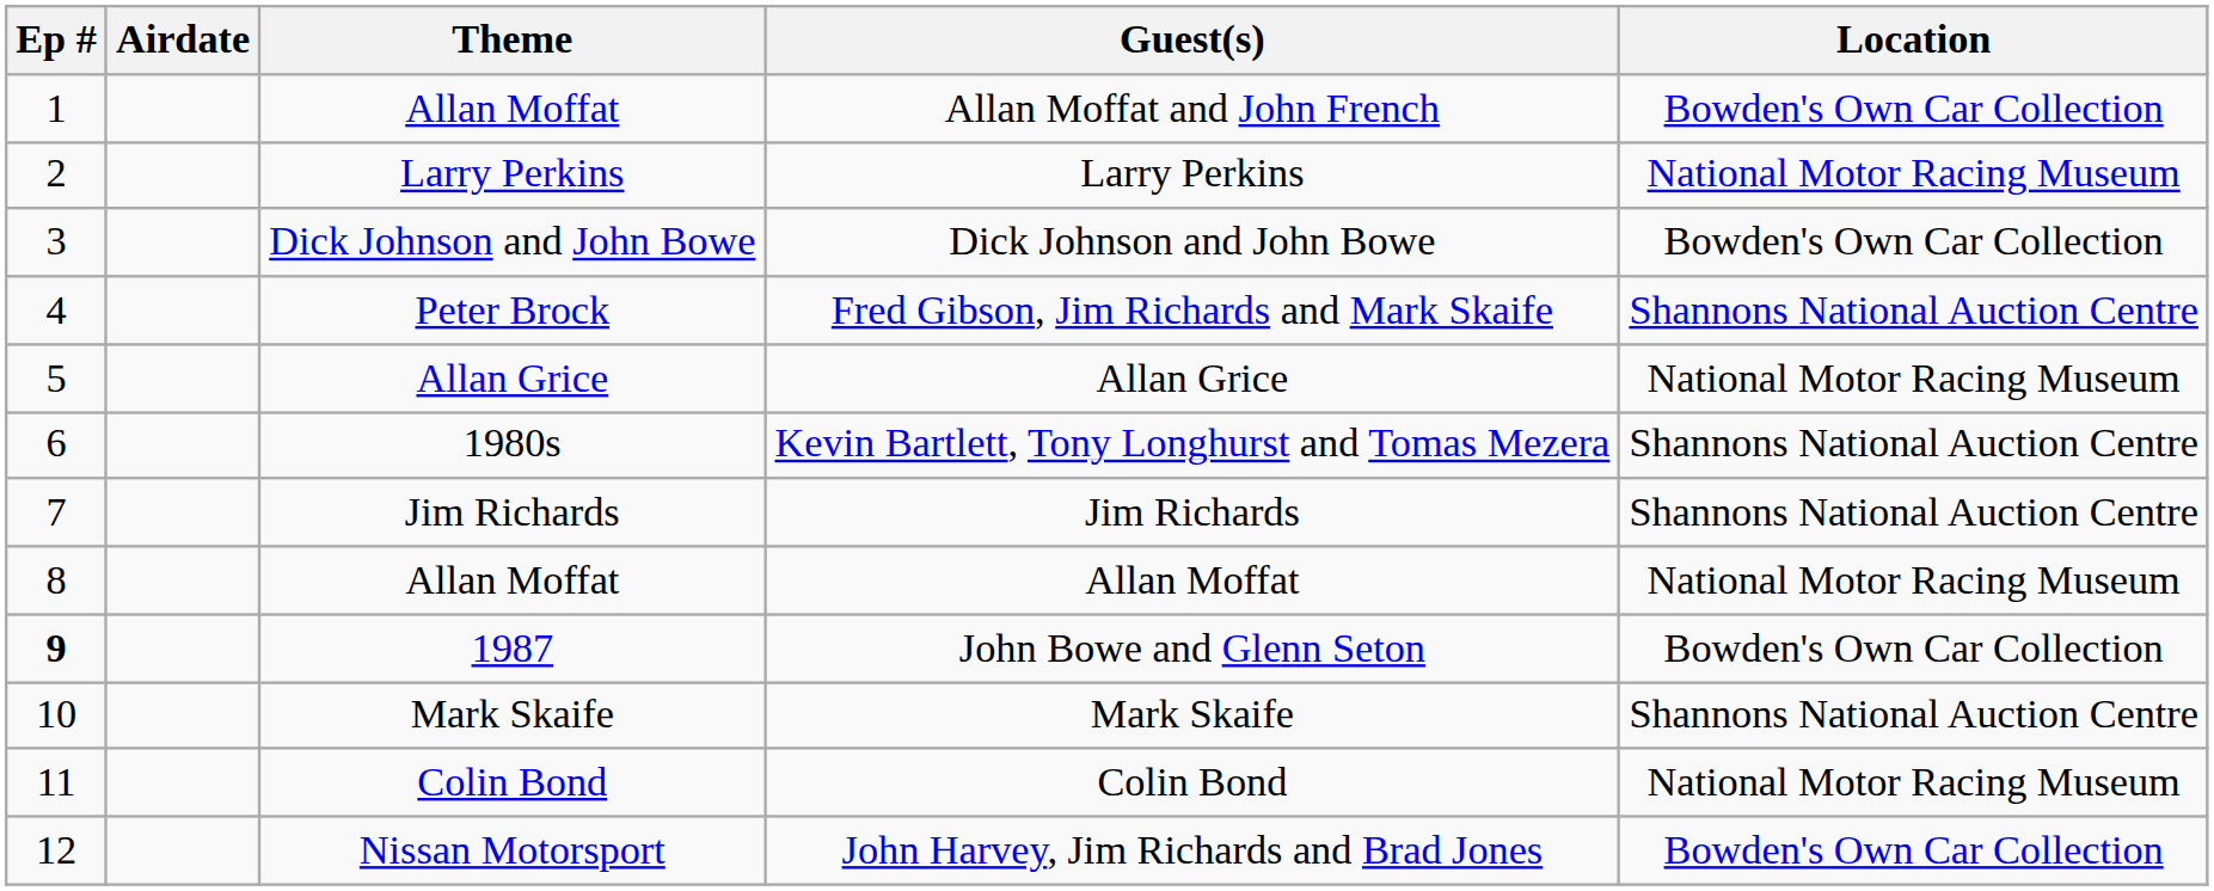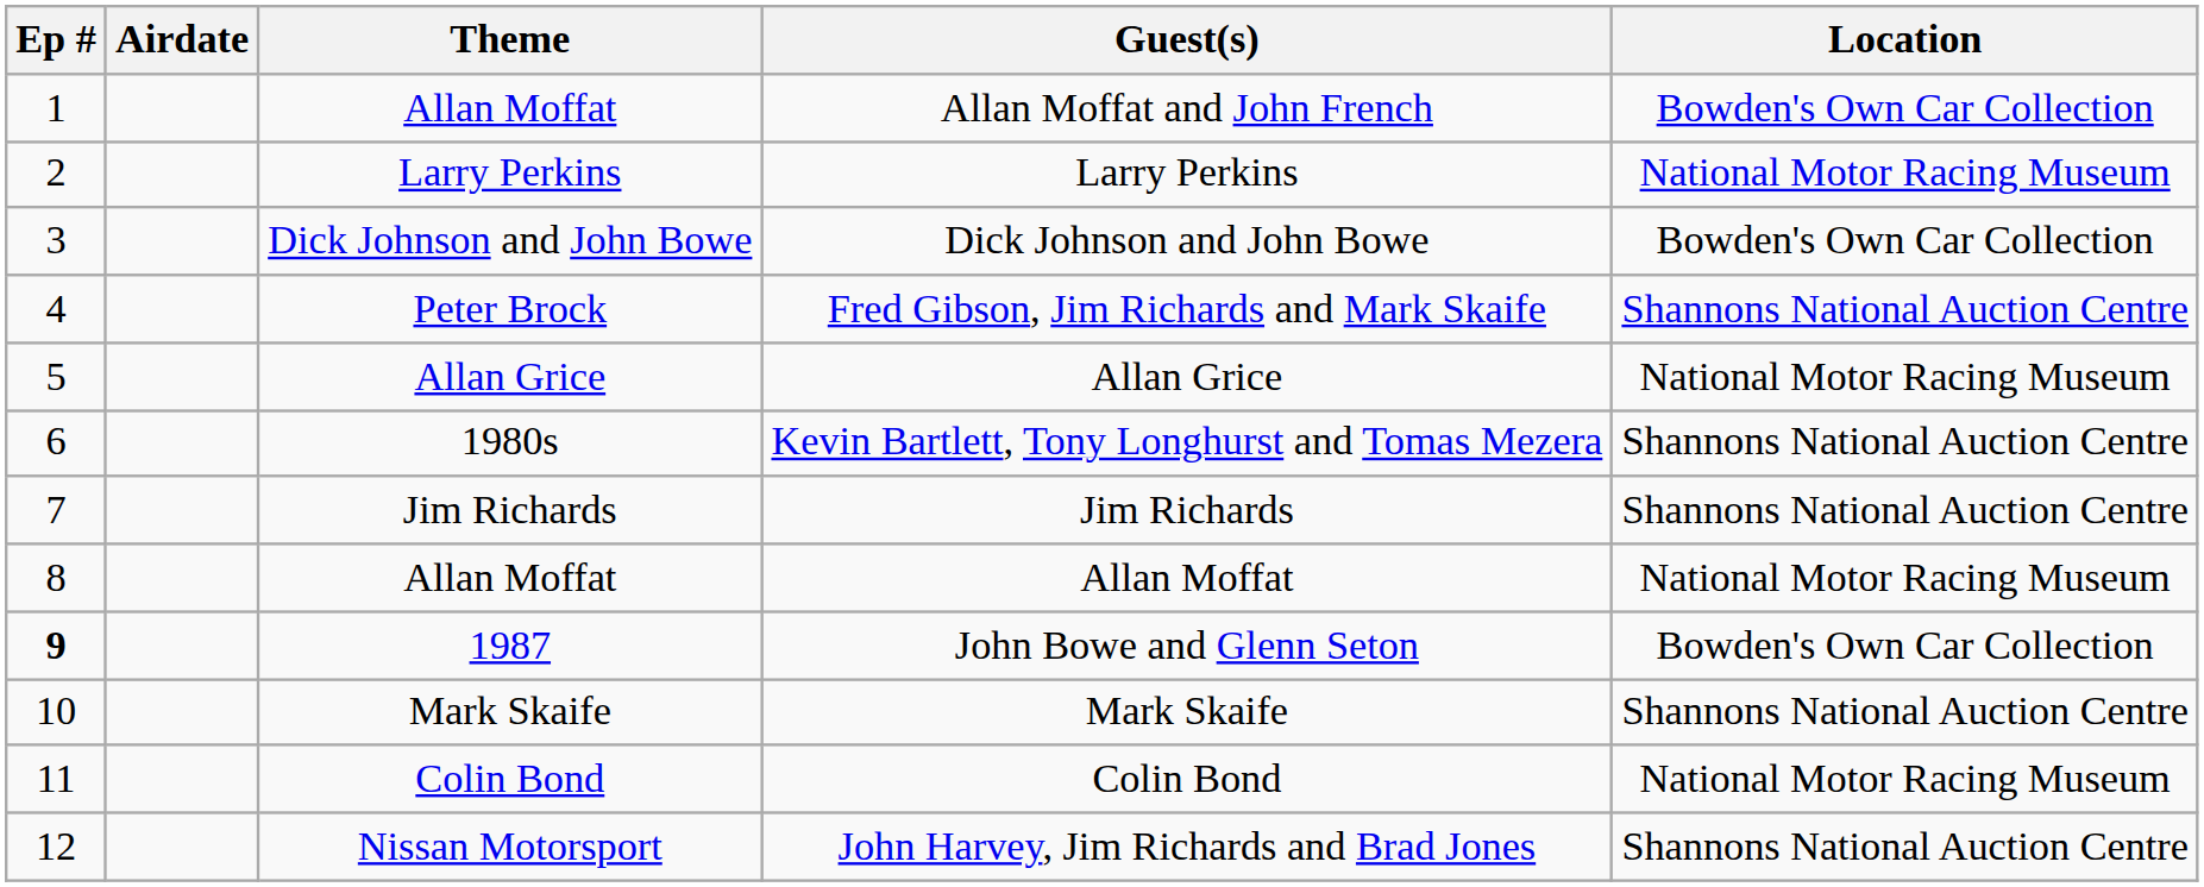John Harvey, Jim Richards and Brad Jones | Location: Bowden's Own Car Collection -> Shannons National Auction Centre
